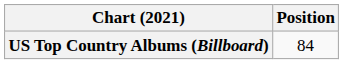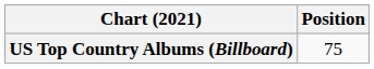US Top Country Albums (Billboard) | Position: 84 -> 75
